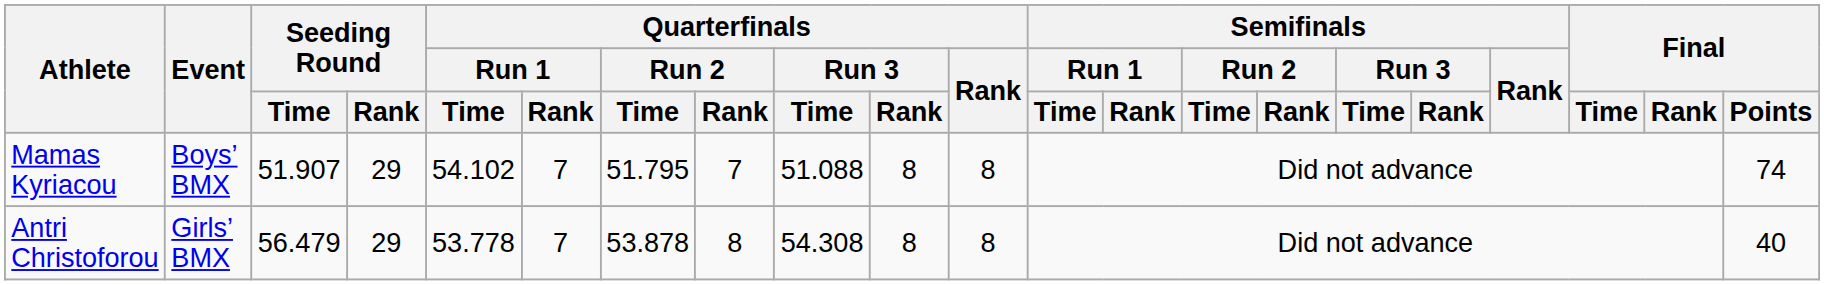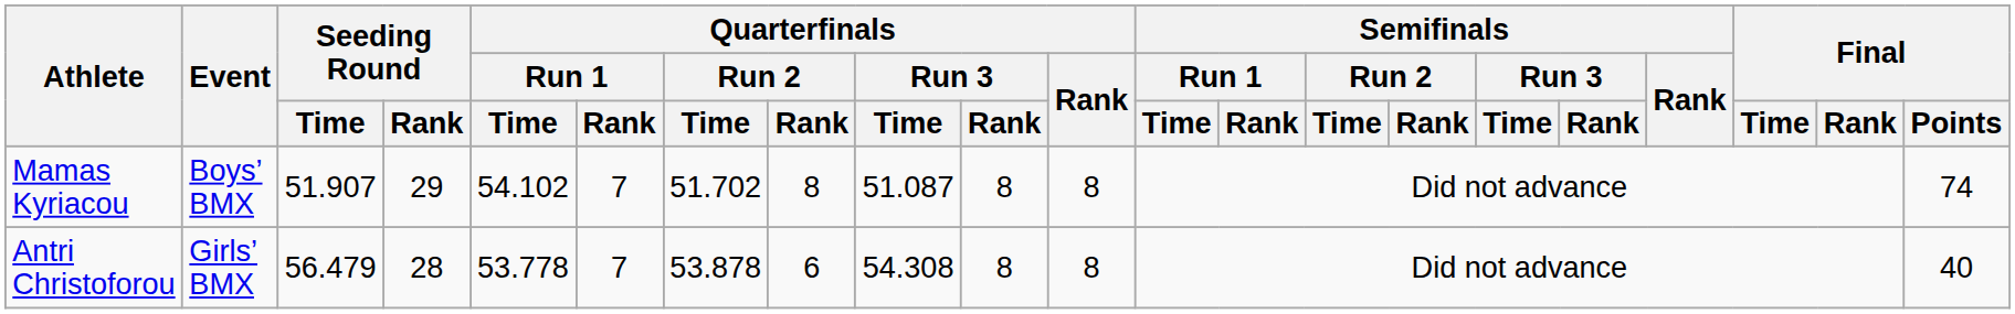Mamas Kyriacou | Quarterfinals / Run 2 / Time: 51.795 -> 51.702
Mamas Kyriacou | Quarterfinals / Run 2 / Rank: 7 -> 8
Mamas Kyriacou | Quarterfinals / Run 3 / Time: 51.088 -> 51.087
Antri Christoforou | Seeding Round / Rank: 29 -> 28
Antri Christoforou | Quarterfinals / Run 2 / Rank: 8 -> 6
